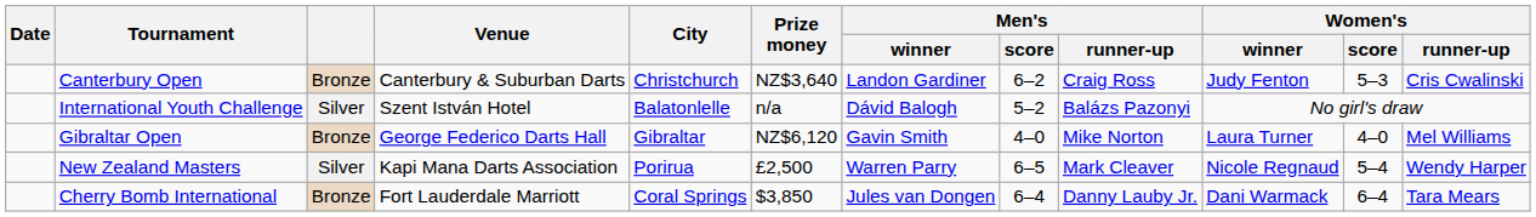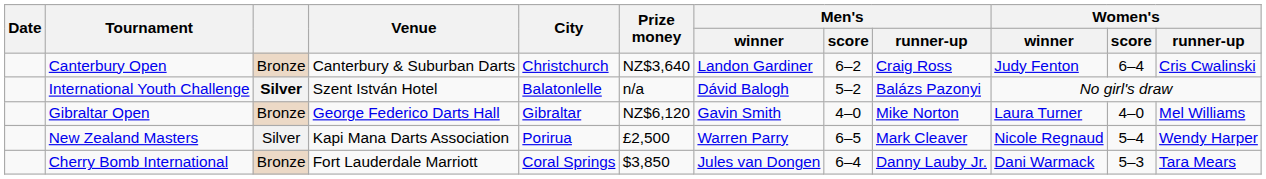Canterbury Open | Women's / score: 5–3 -> 6–4
International Youth Challenge | column 3: normal -> bold
Cherry Bomb International | Women's / score: 6–4 -> 5–3
